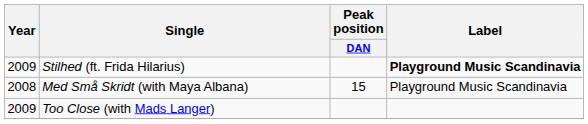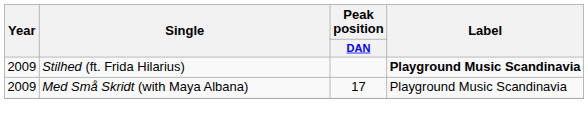Med Små Skridt (with Maya Albana) | Year: 2008 -> 2009
Med Små Skridt (with Maya Albana) | Peak position / DAN: 15 -> 17
- row: 2009 | Too Close (with Mads Langer)
